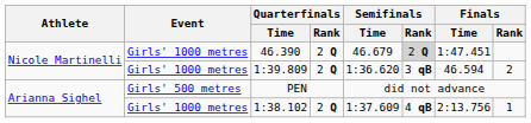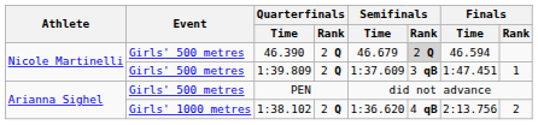46.390 | Event: Girls' 1000 metres -> Girls' 500 metres
46.390 | Finals / Time: 1:47.451 -> 46.594
1:39.809 | Event: Girls' 1000 metres -> Girls' 500 metres
1:39.809 | Semifinals / Time: 1:36.620 -> 1:37.609
1:39.809 | Finals / Time: 46.594 -> 1:47.451
1:39.809 | Finals / Rank: 2 -> 1
1:38.102 | Semifinals / Time: 1:37.609 -> 1:36.620
1:38.102 | Finals / Rank: 1 -> 2
